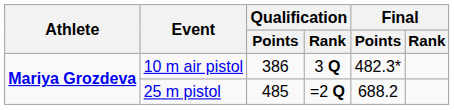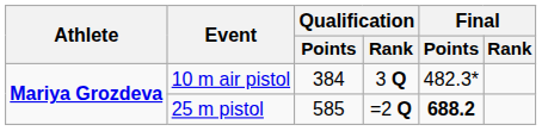10 m air pistol | Qualification / Points: 386 -> 384
25 m pistol | Qualification / Points: 485 -> 585
25 m pistol | Final / Points: normal -> bold
